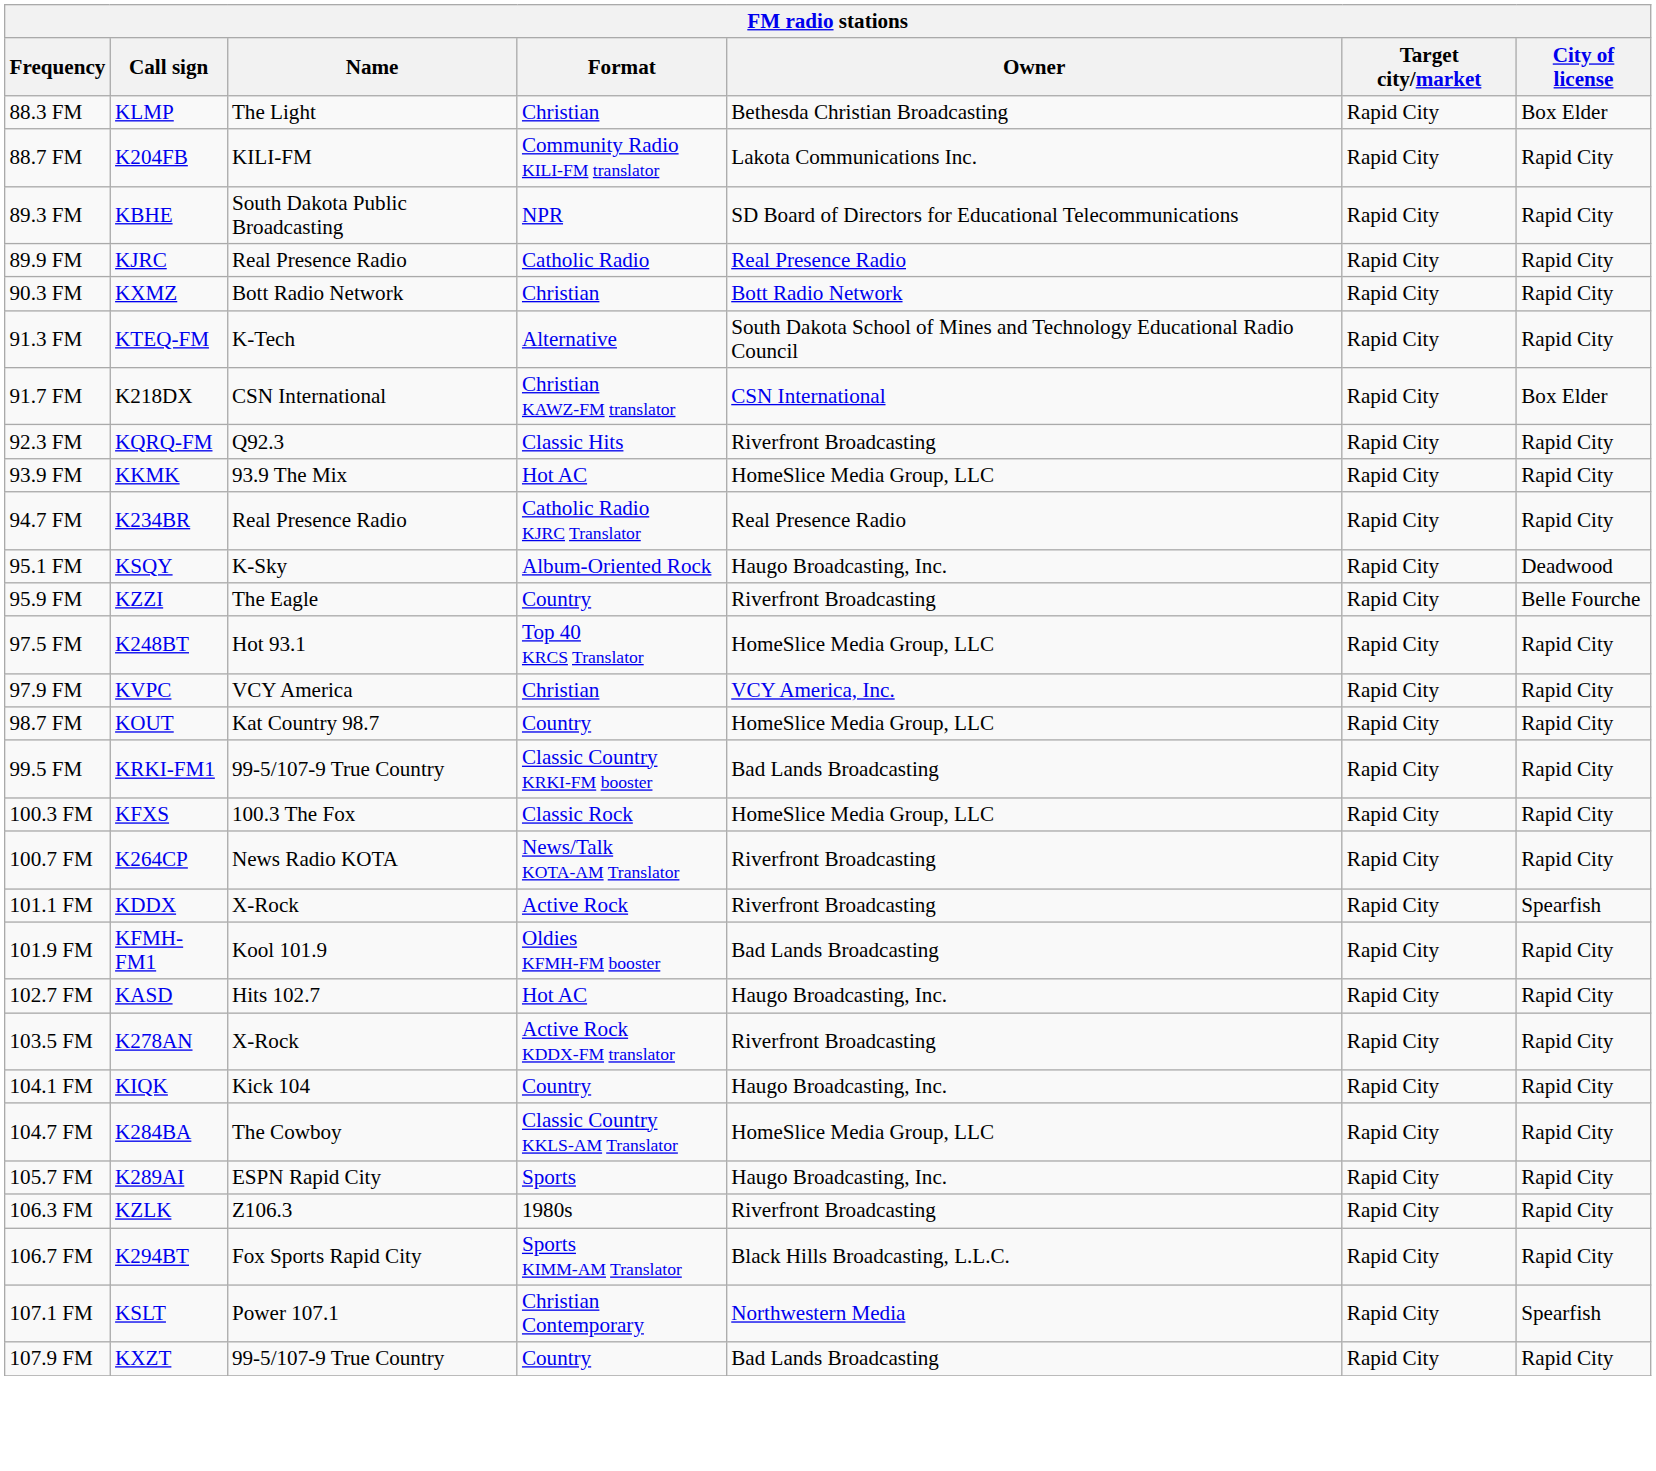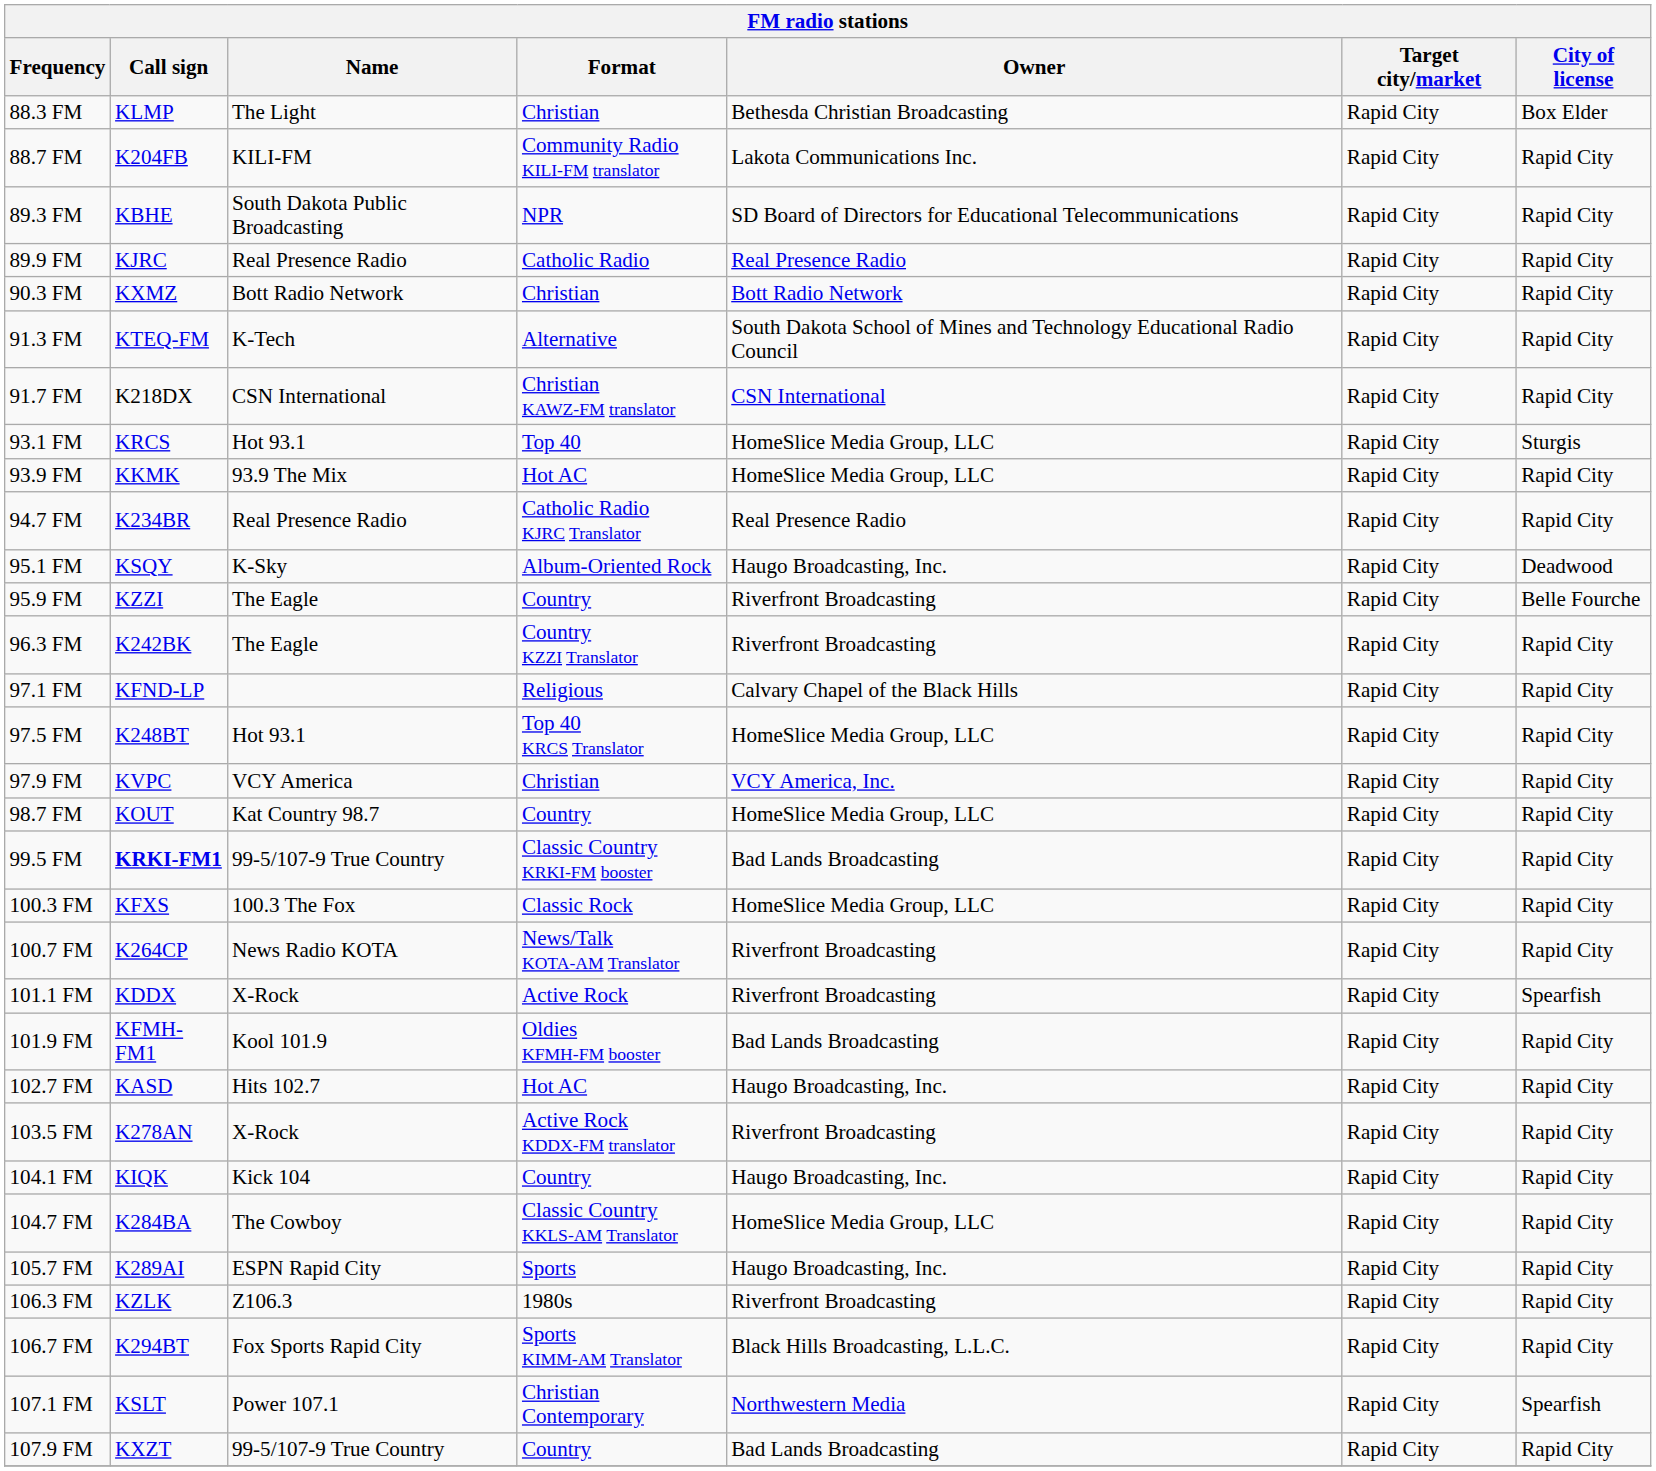91.7 FM | City of license: Box Elder -> Rapid City
- row: 92.3 FM | KQRQ-FM | Q92.3 | Classic Hits | Riverfront Broadcasting | Rapid City | Rapid City
+ row: 93.1 FM | KRCS | Hot 93.1 | Top 40 | HomeSlice Media Group, LLC | Rapid City | Sturgis
+ row: 96.3 FM | K242BK | The Eagle | Country KZZI Translator | Riverfront Broadcasting | Rapid City | Rapid City
+ row: 97.1 FM | KFND-LP | Religious | Calvary Chapel of the Black Hills | Rapid City | Rapid City
99.5 FM | Call sign: normal -> bold
